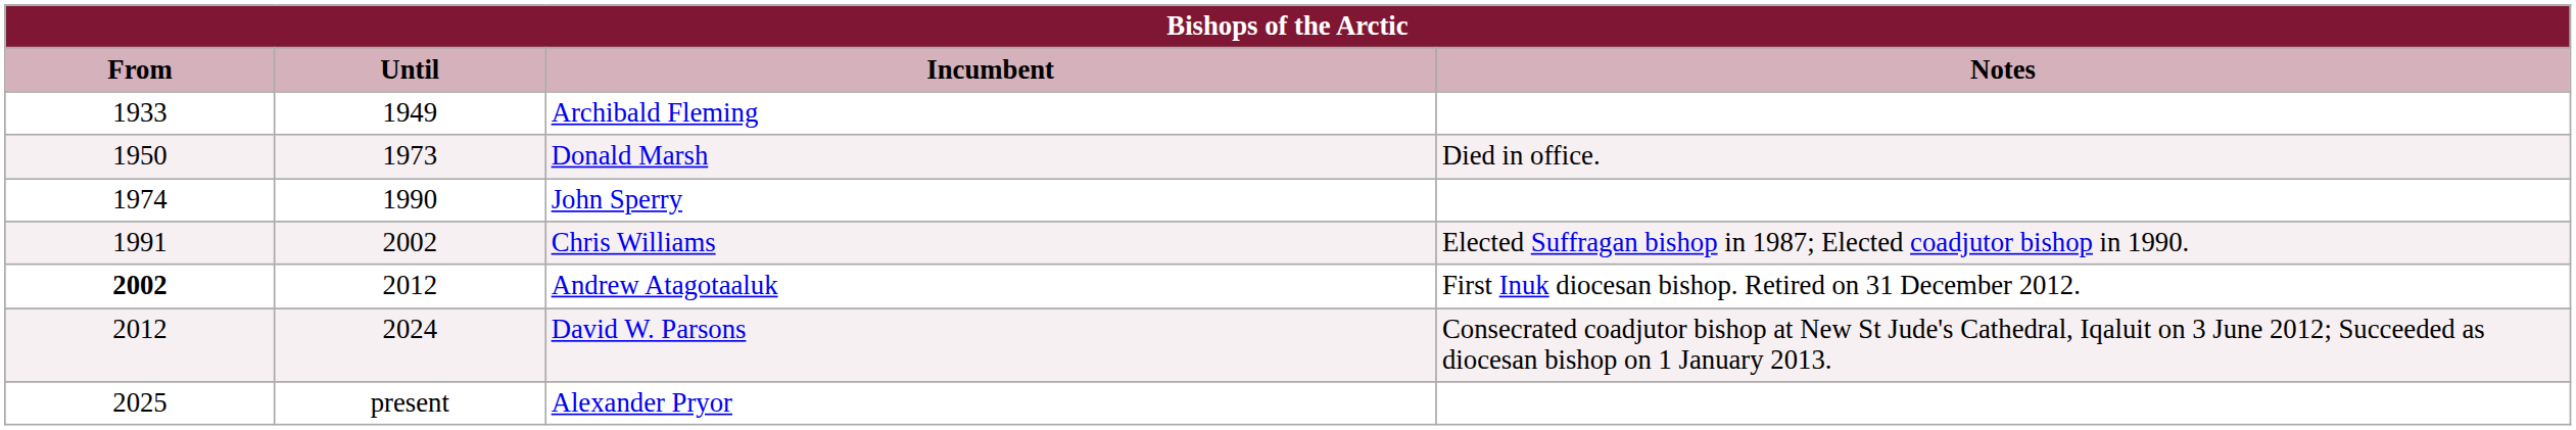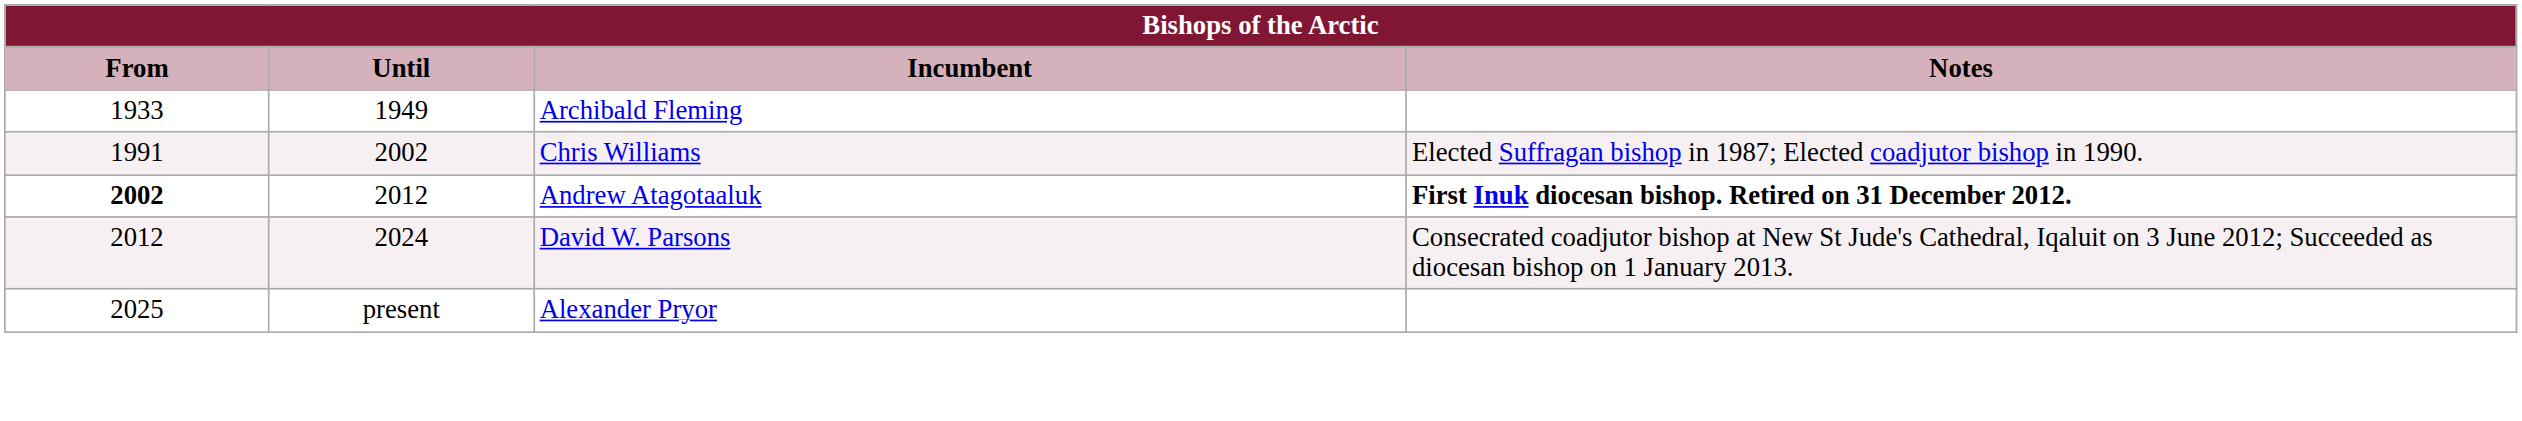- row: 1950 | 1973 | Donald Marsh | Died in office.
- row: 1974 | 1990 | John Sperry
Andrew Atagotaaluk | Notes: normal -> bold
